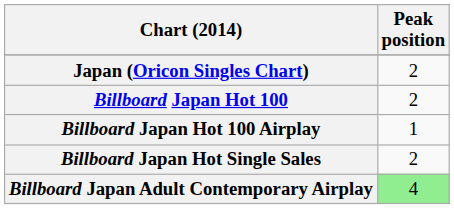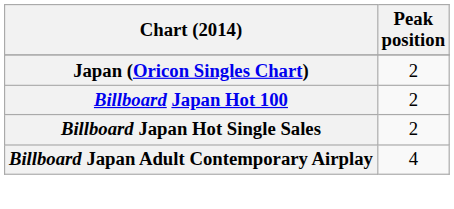- row: Billboard Japan Hot 100 Airplay | 1
Billboard Japan Adult Contemporary Airplay | Peak position: lightgreen background -> no background
